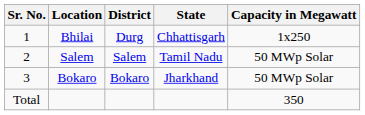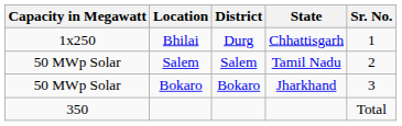columns swapped: Sr. No. <-> Capacity in Megawatt
